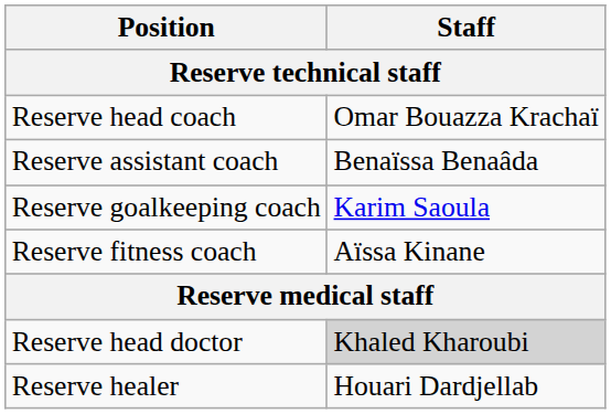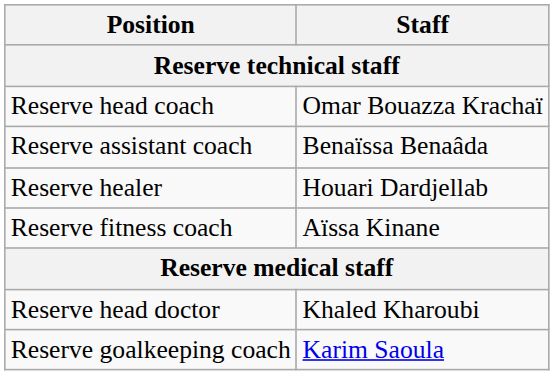rows swapped: Reserve goalkeeping coach <-> Reserve healer
Reserve head doctor | Staff: lightgrey background -> no background
